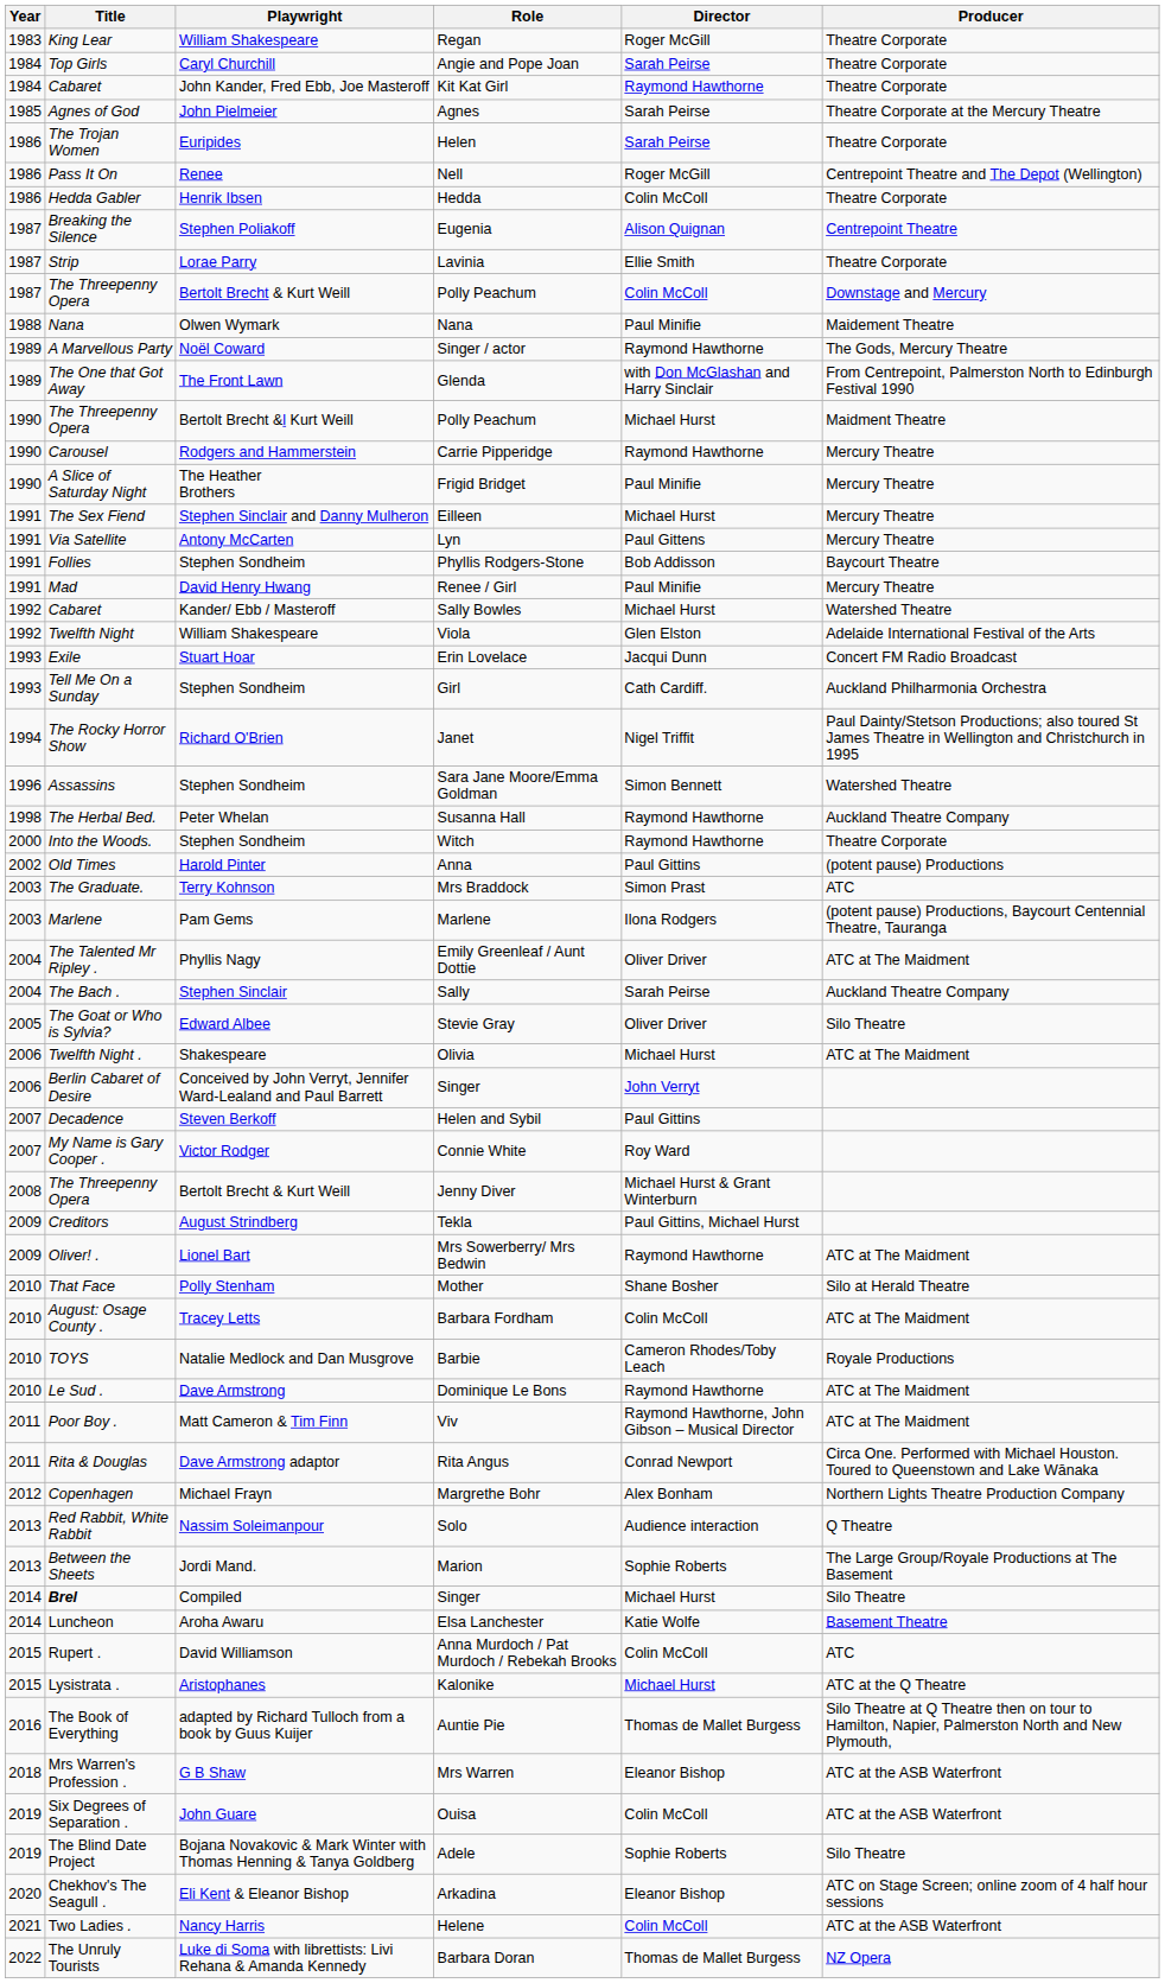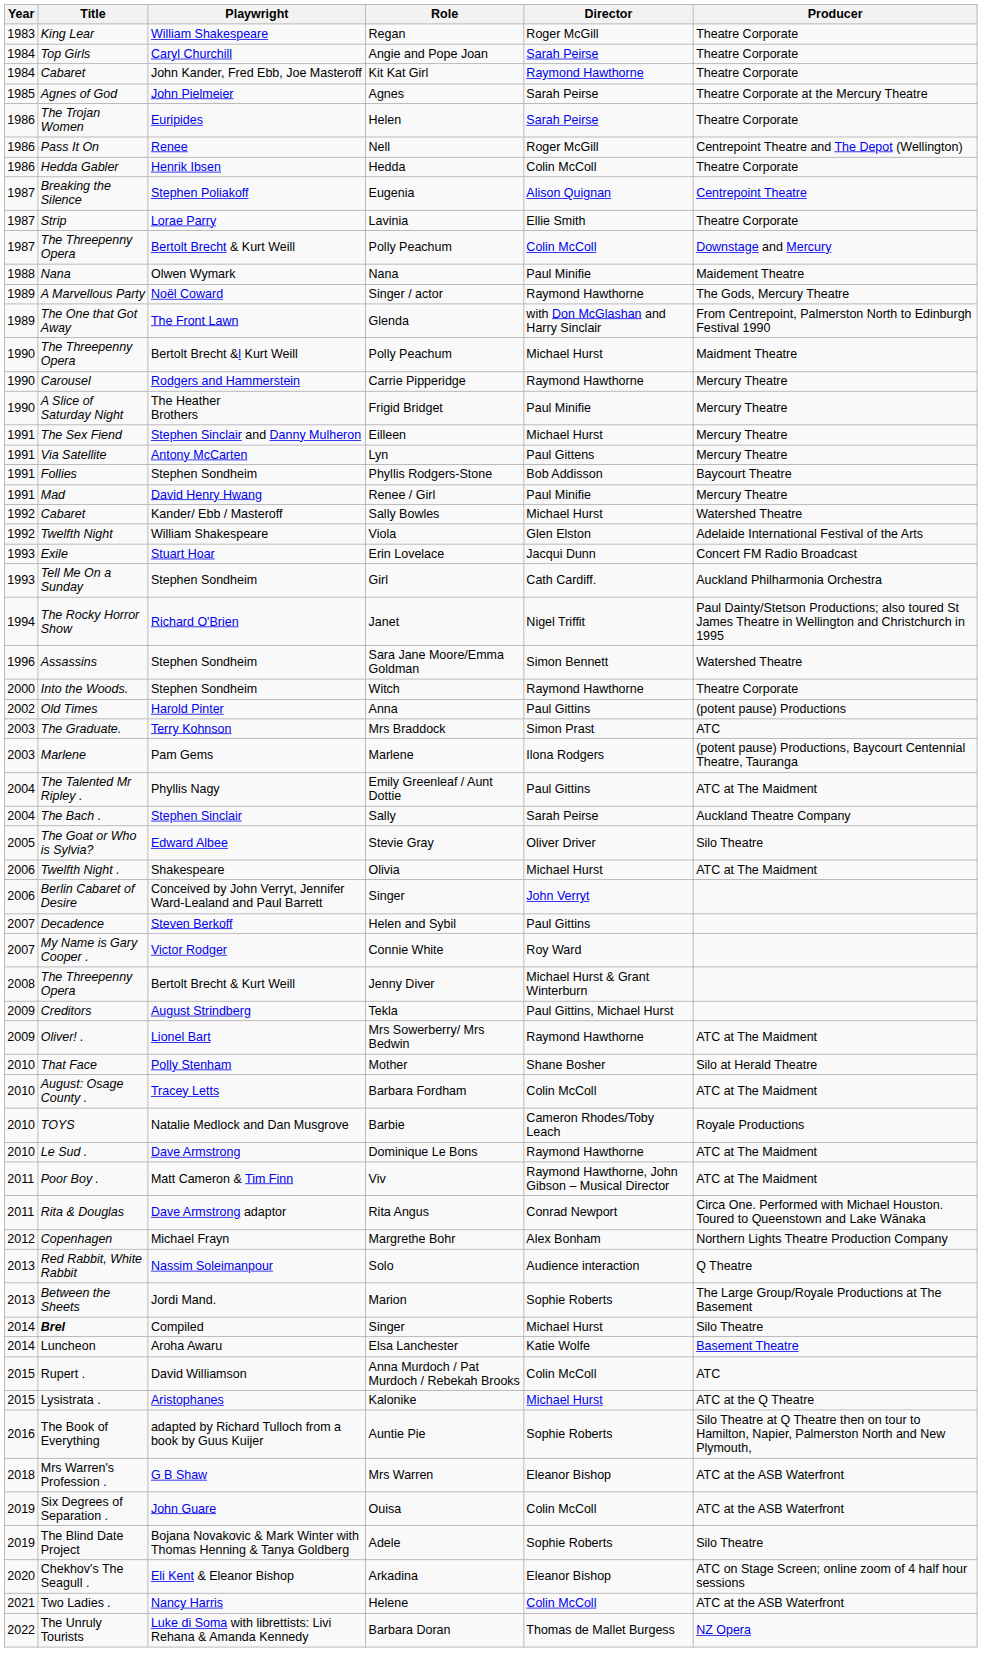- row: 1998 | The Herbal Bed. | Peter Whelan | Susanna Hall | Raymond Hawthorne | Auckland Theatre Company
Emily Greenleaf / Aunt Dottie | Director: Oliver Driver -> Paul Gittins
Auntie Pie | Director: Thomas de Mallet Burgess -> Sophie Roberts
